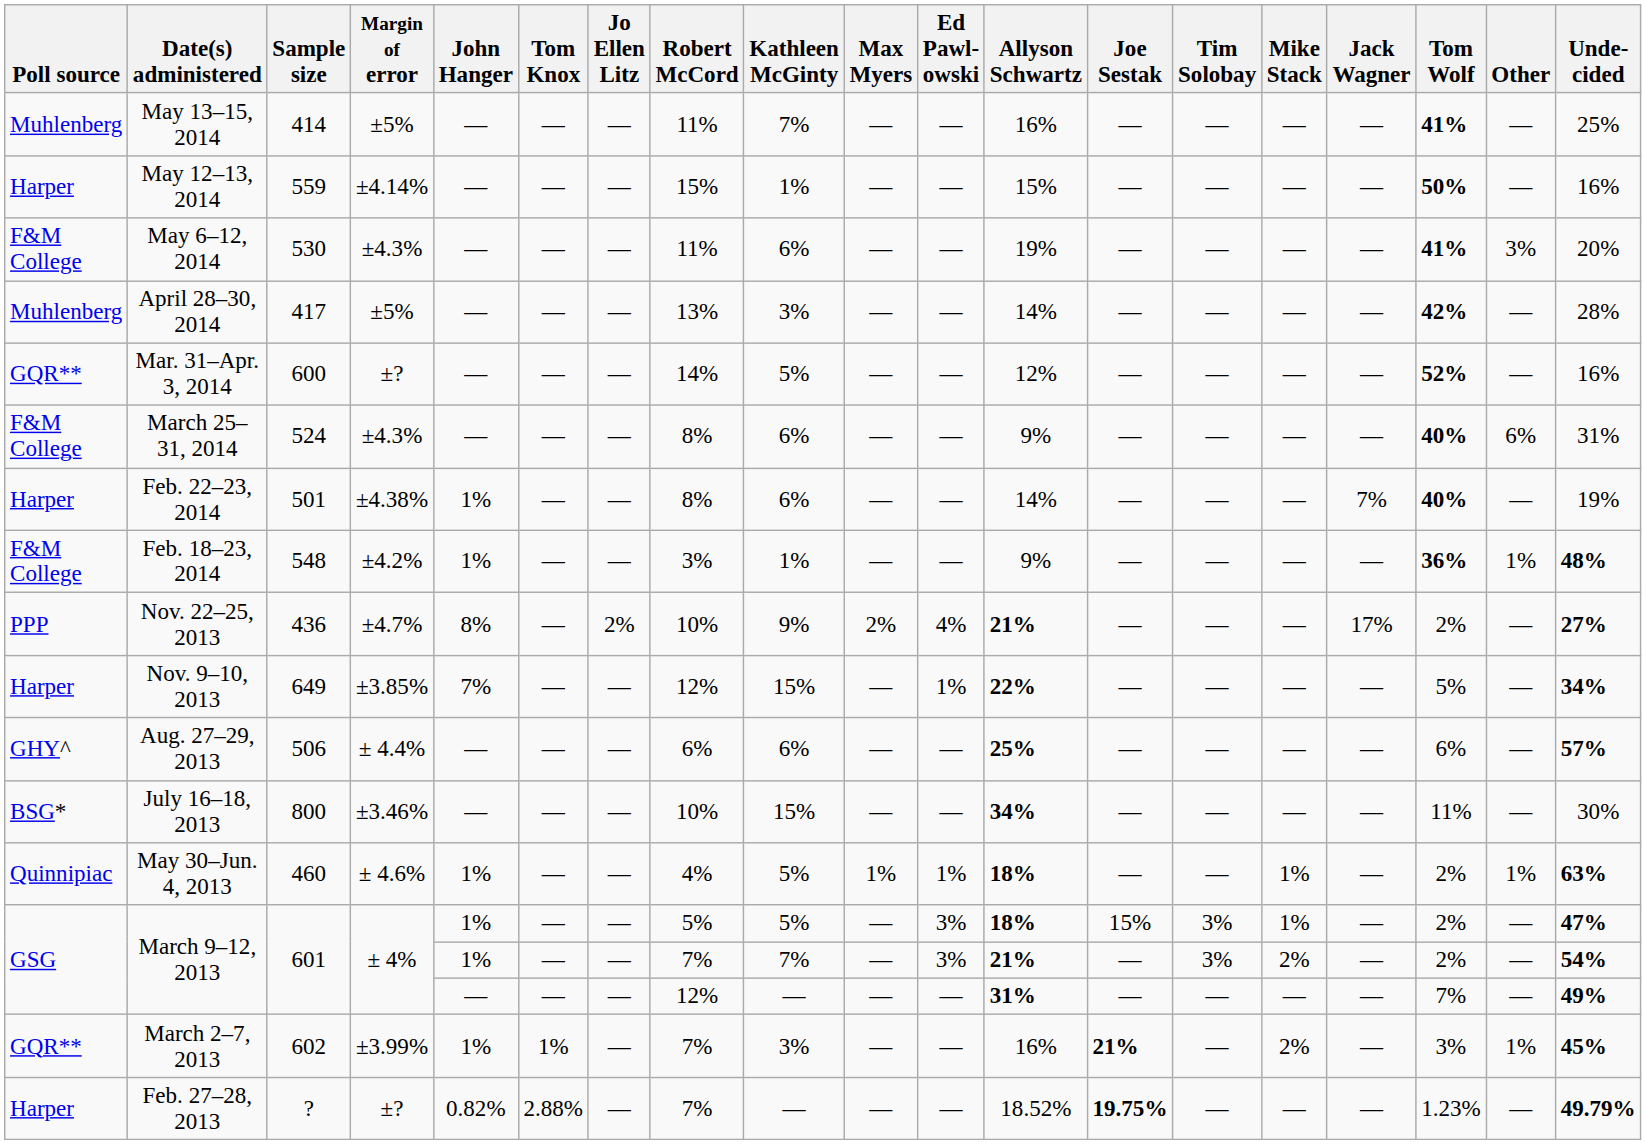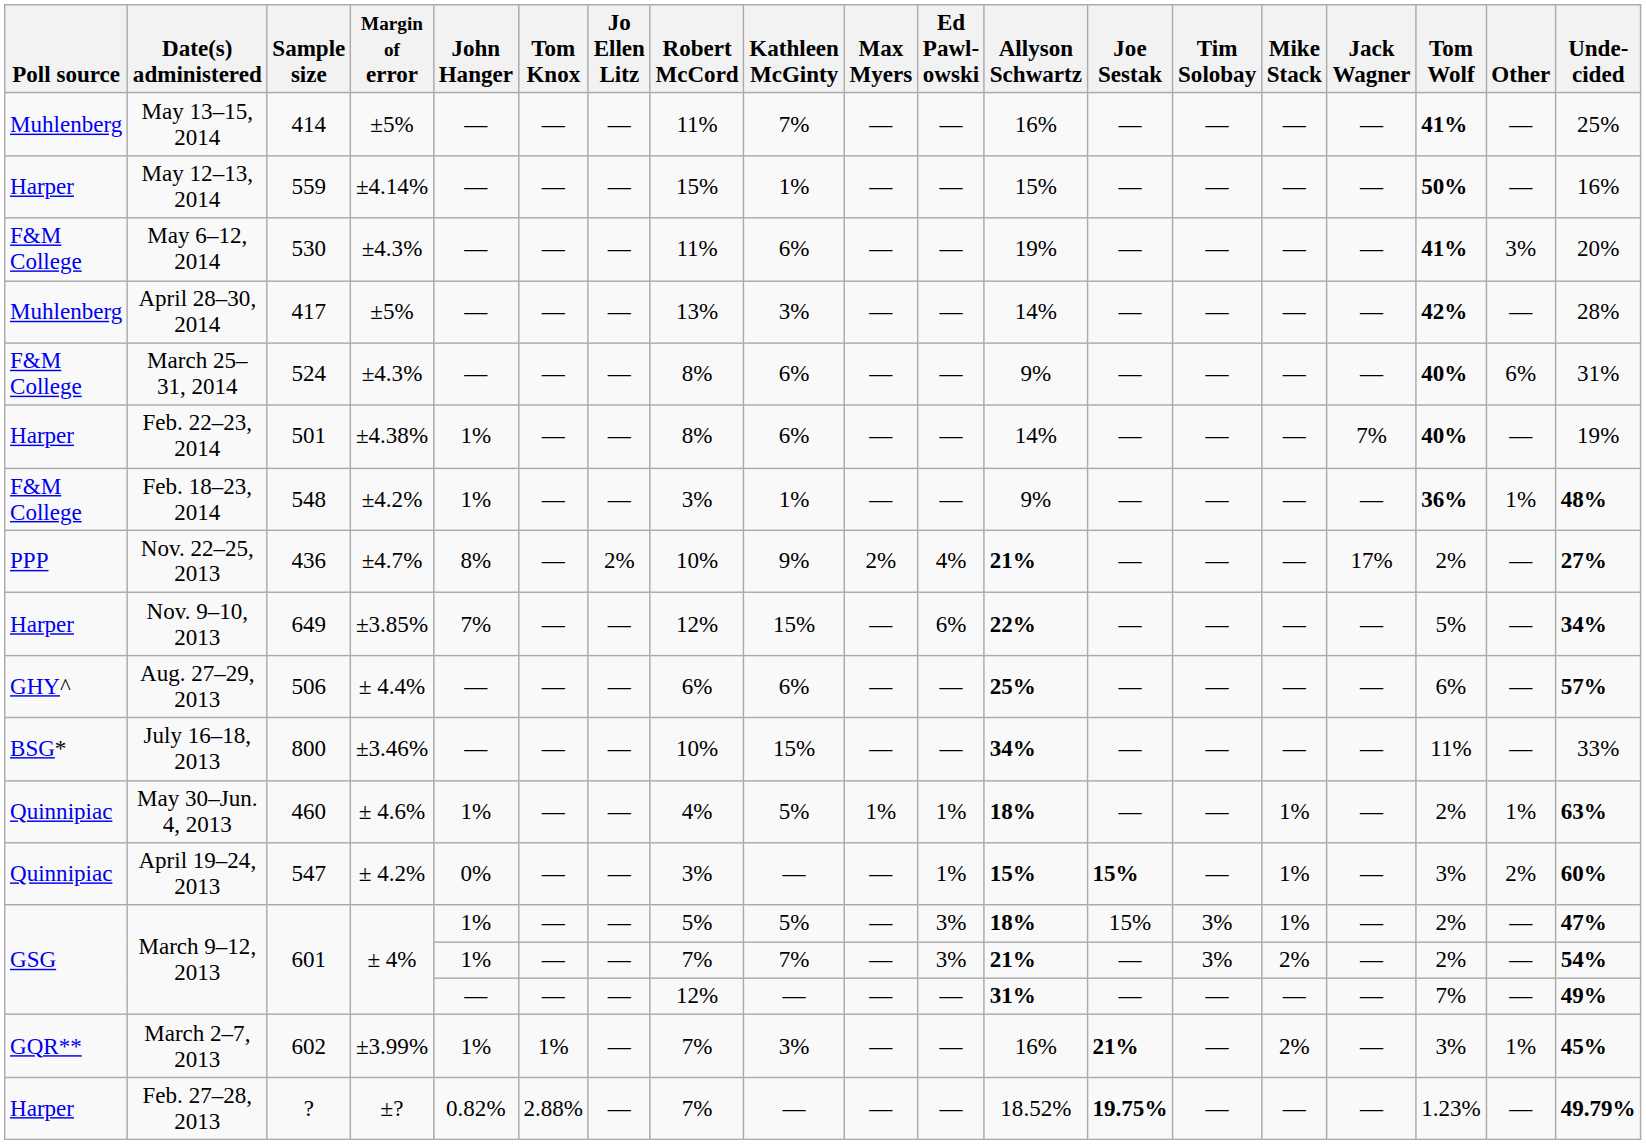- row: GQR** | Mar. 31–Apr. 3, 2014 | 600 | ±? | — | — | — | 14% | 5% | — | — | 12% | — | — | — | — | 52% | — | 16%
Nov. 9–10, 2013 | Ed Pawl- owski: 1% -> 6%
July 16–18, 2013 | Unde- cided: 30% -> 33%
+ row: Quinnipiac | April 19–24, 2013 | 547 | ± 4.2% | 0% | — | — | 3% | — | — | 1% | 15% | 15% | — | 1% | — | 3% | 2% | 60%
